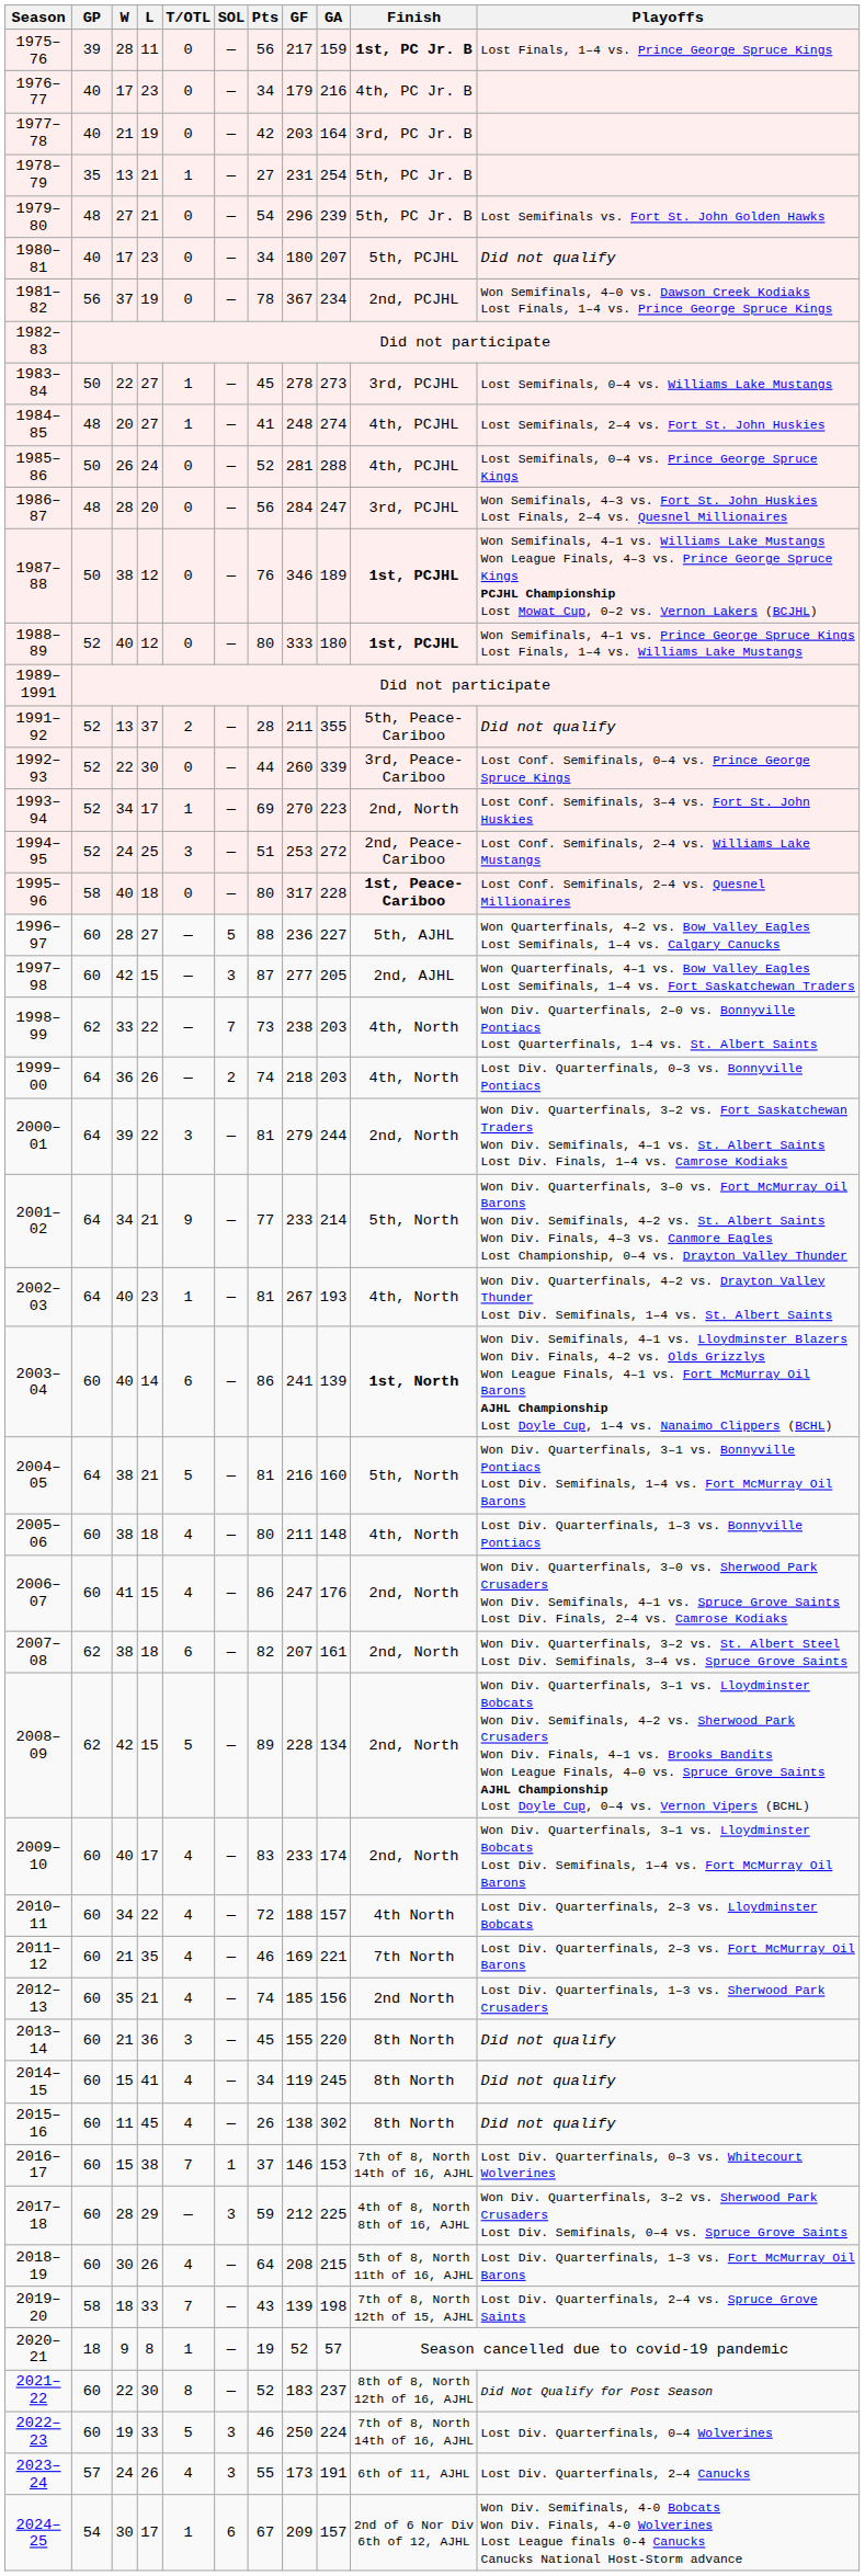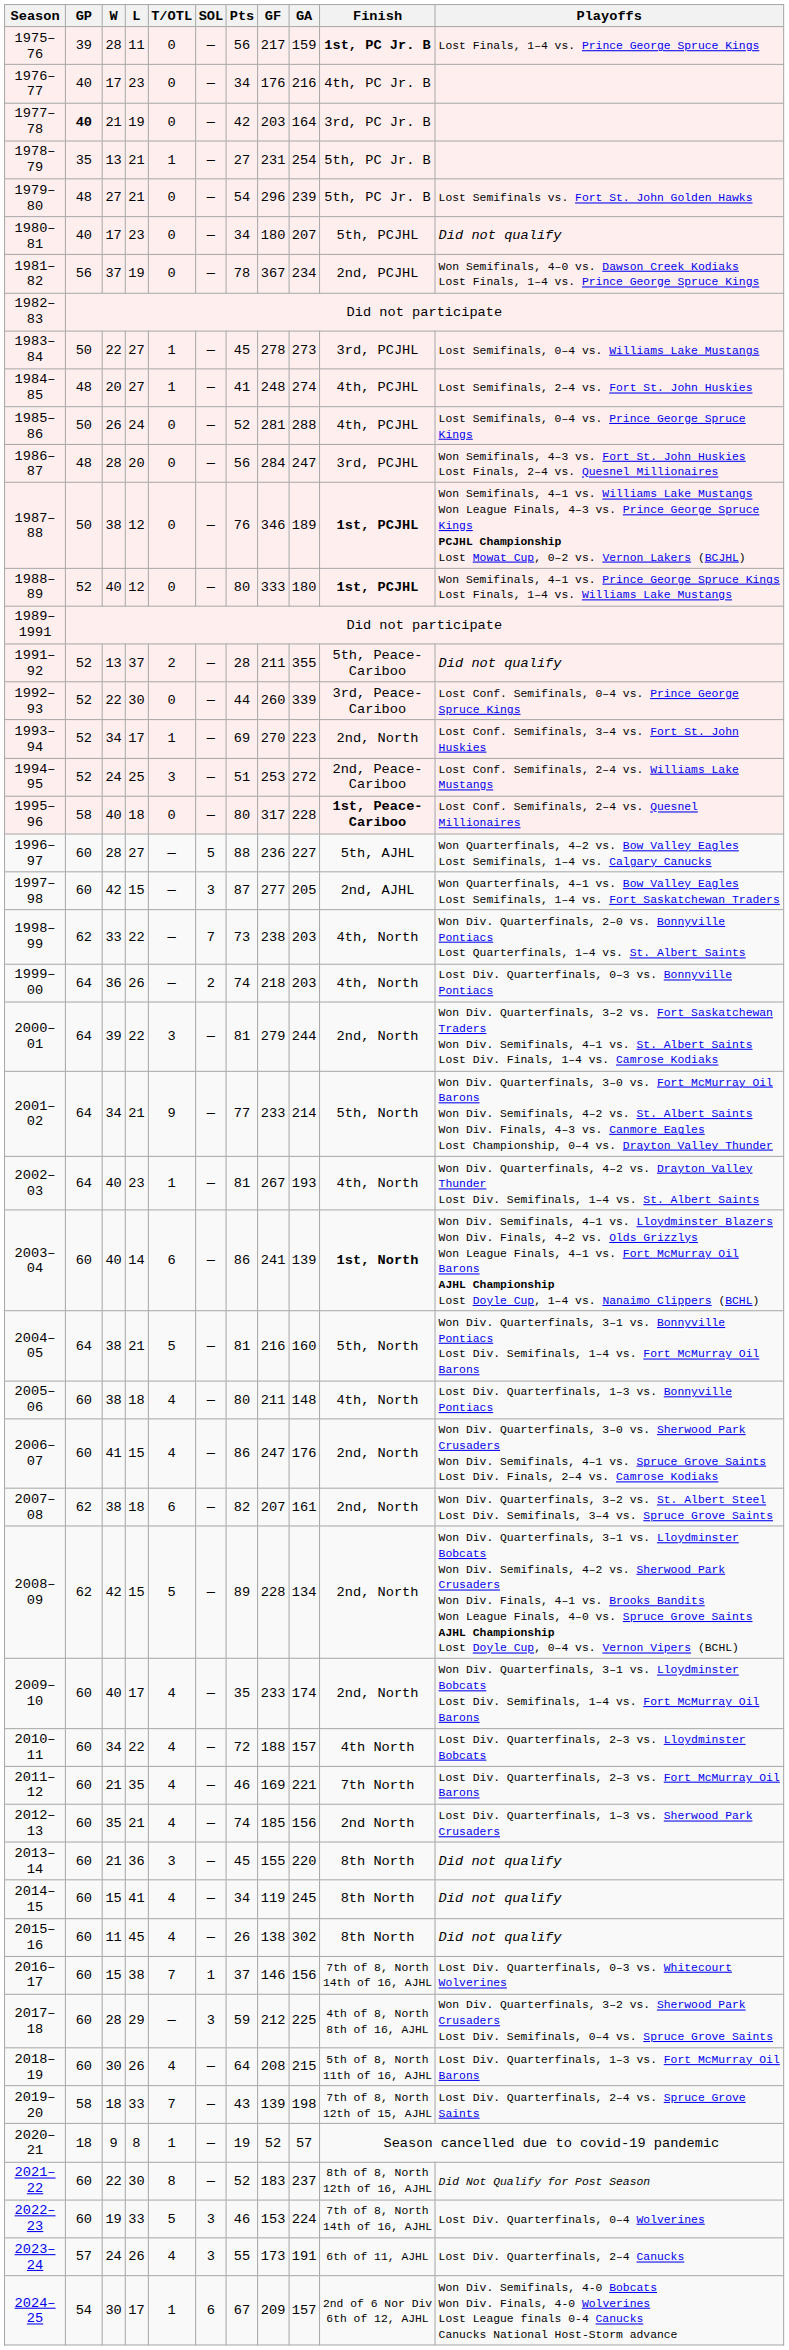1976–77 | GF: 179 -> 176
1977–78 | GP: normal -> bold
2009–10 | Pts: 83 -> 35
2016–17 | GA: 153 -> 156
2022–23 | GF: 250 -> 153
